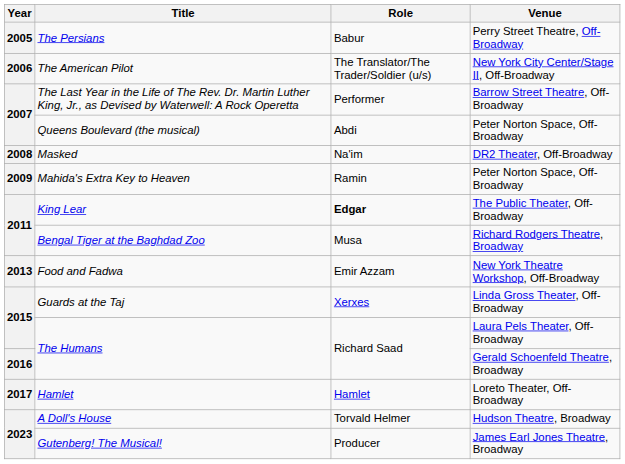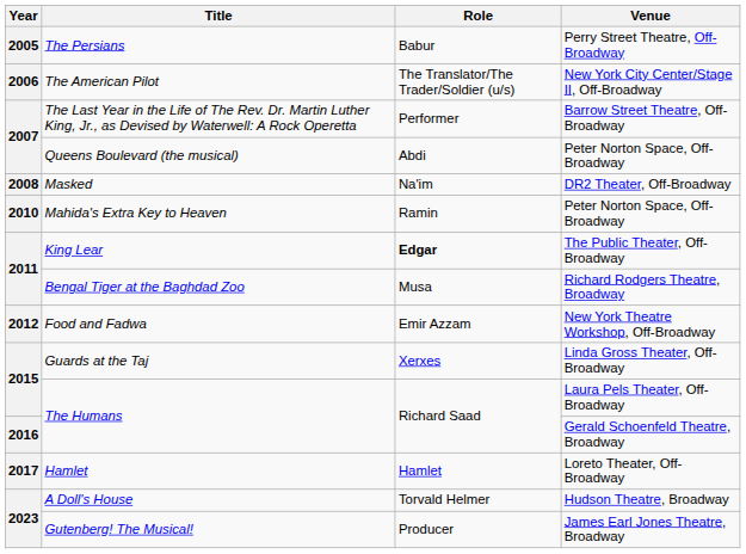Mahida's Extra Key to Heaven | Year: 2009 -> 2010
Food and Fadwa | Year: 2013 -> 2012
